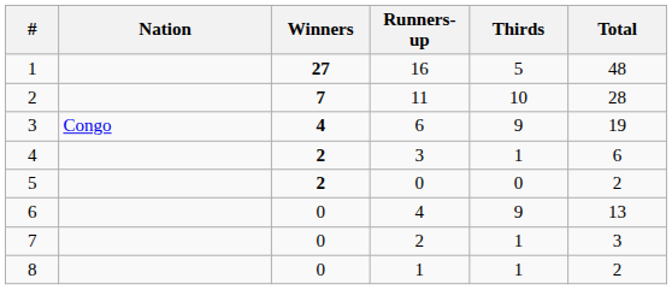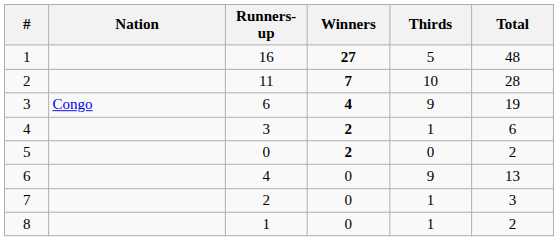columns swapped: Winners <-> Runners-up
